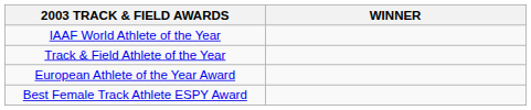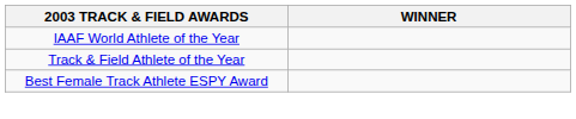- row: European Athlete of the Year Award
